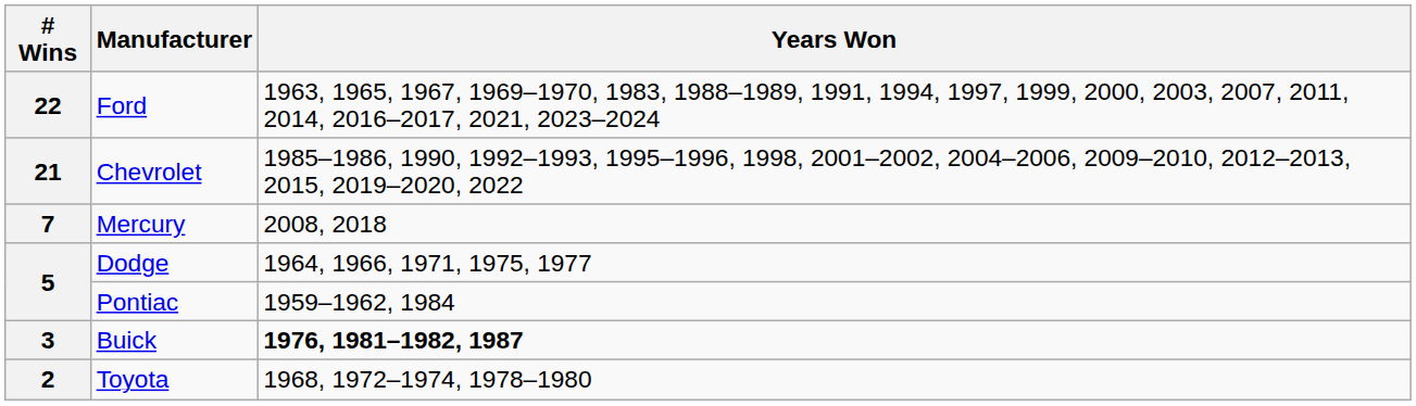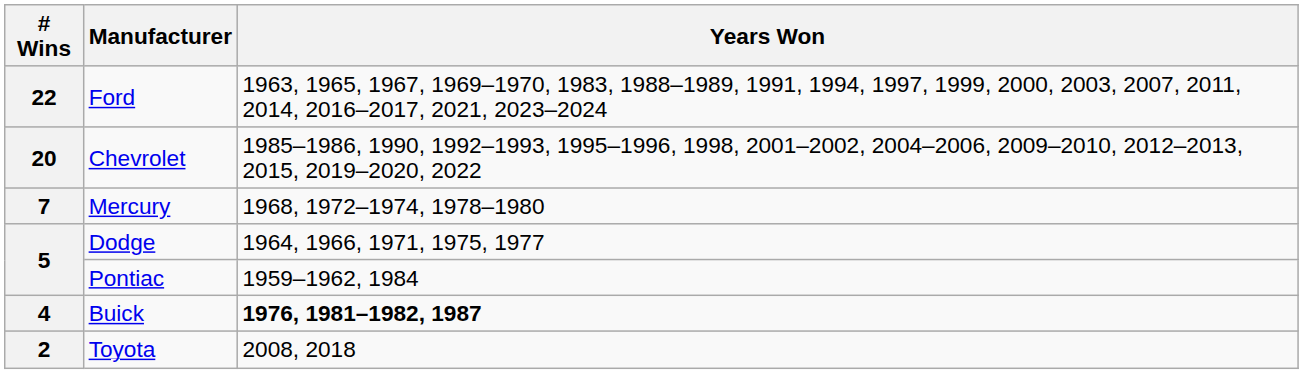Chevrolet | # Wins: 21 -> 20
Mercury | Years Won: 2008, 2018 -> 1968, 1972–1974, 1978–1980
Buick | # Wins: 3 -> 4
Toyota | Years Won: 1968, 1972–1974, 1978–1980 -> 2008, 2018
